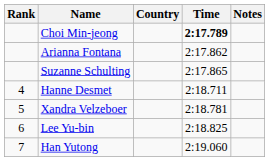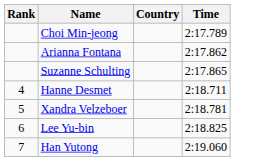- column: Notes
Choi Min-jeong | Time: bold -> normal
